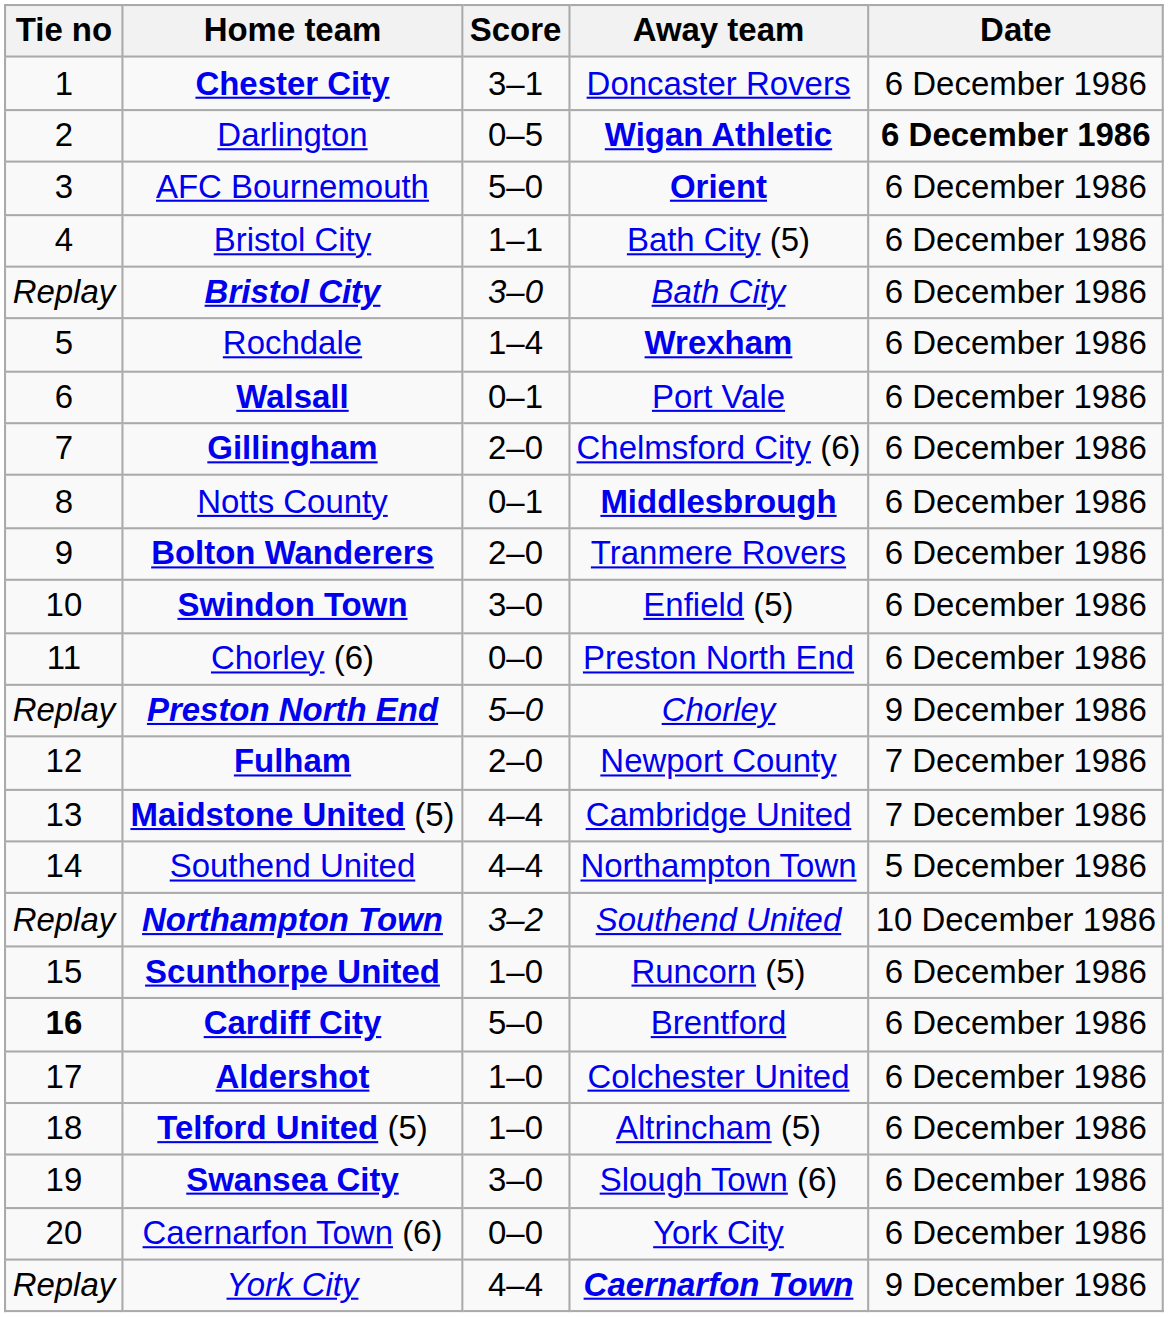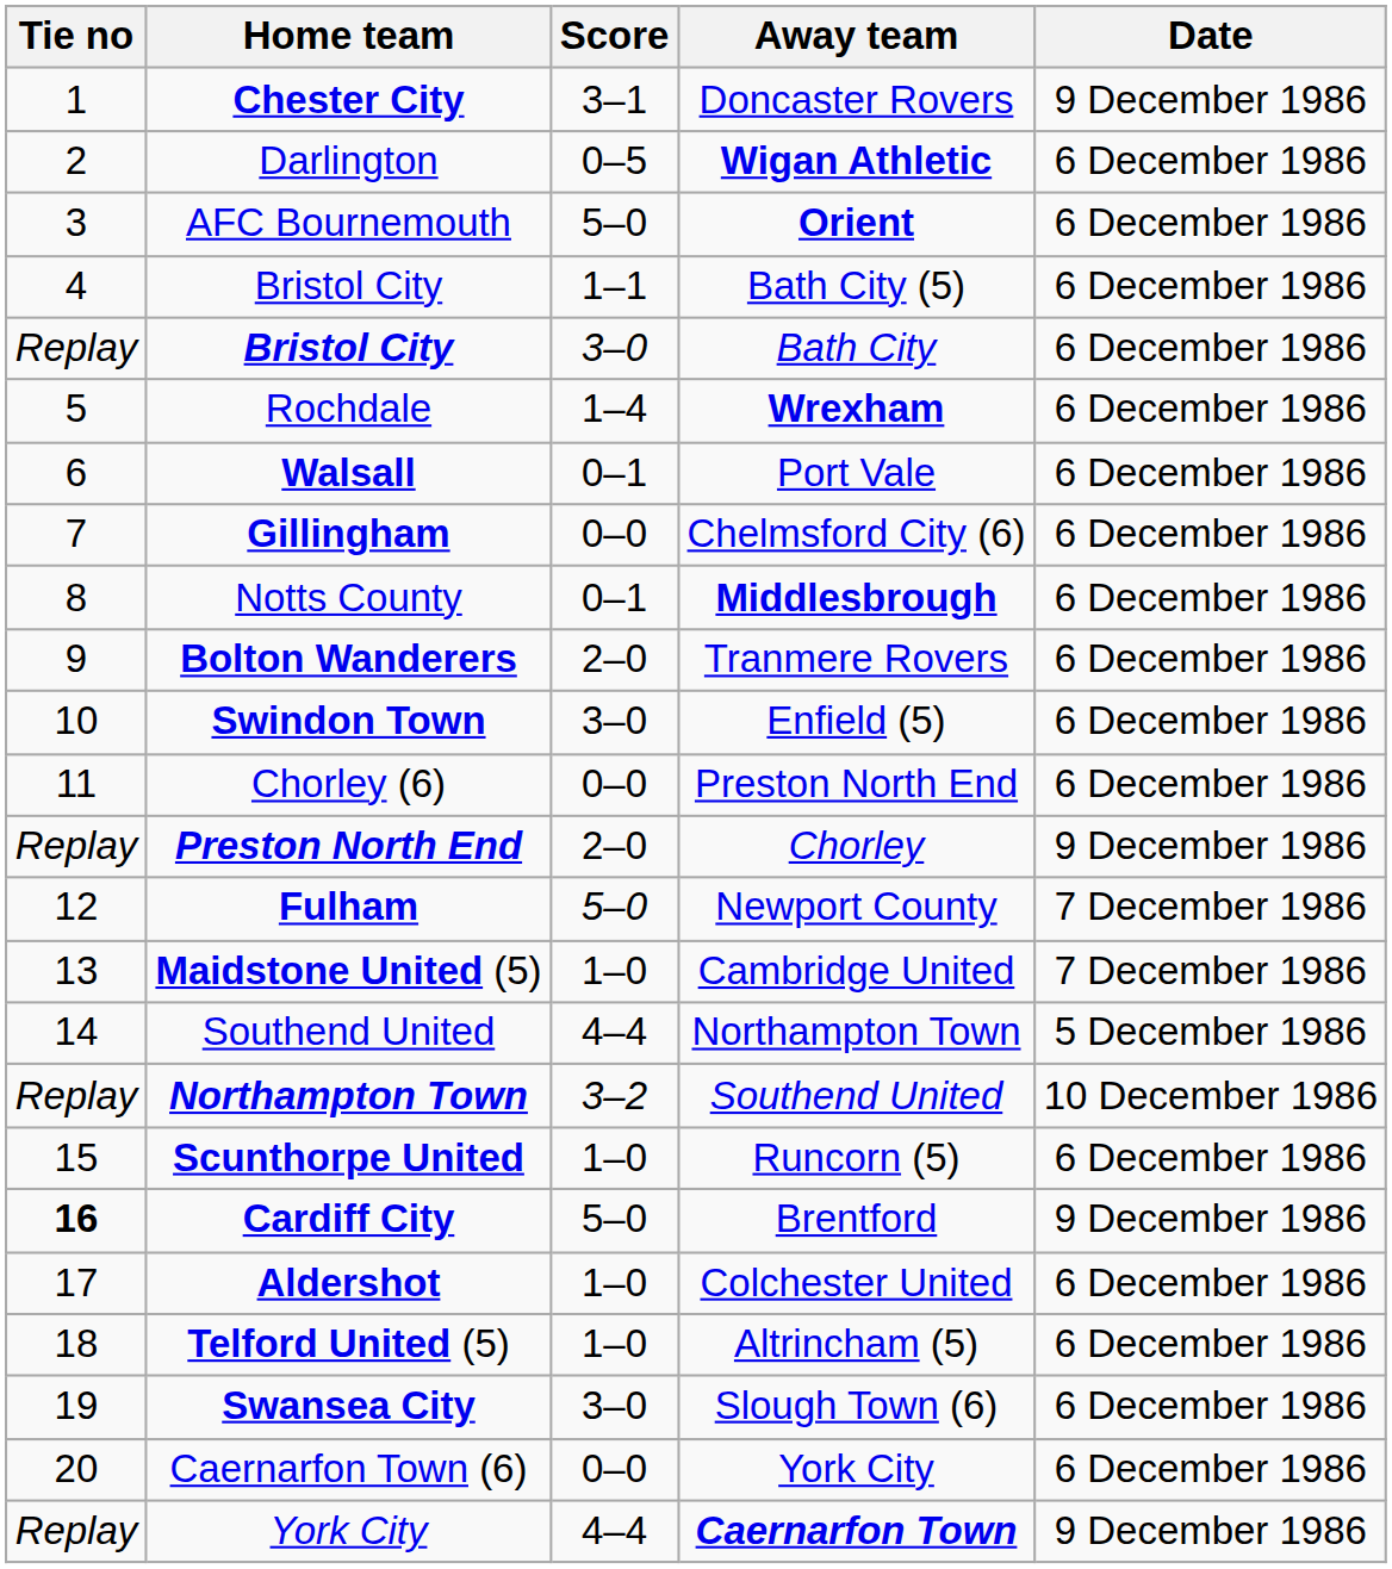Doncaster Rovers | Date: 6 December 1986 -> 9 December 1986
Wigan Athletic | Date: bold -> normal
Chelmsford City (6) | Score: 2–0 -> 0–0
Chorley | Score: 5–0 -> 2–0
Newport County | Score: 2–0 -> 5–0
Cambridge United | Score: 4–4 -> 1–0
Brentford | Date: 6 December 1986 -> 9 December 1986
